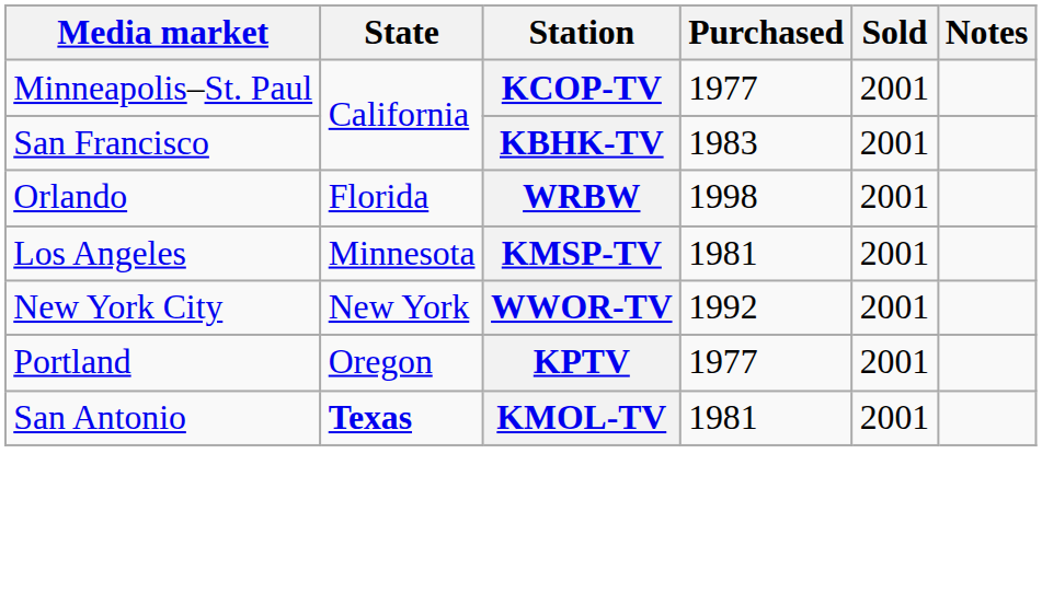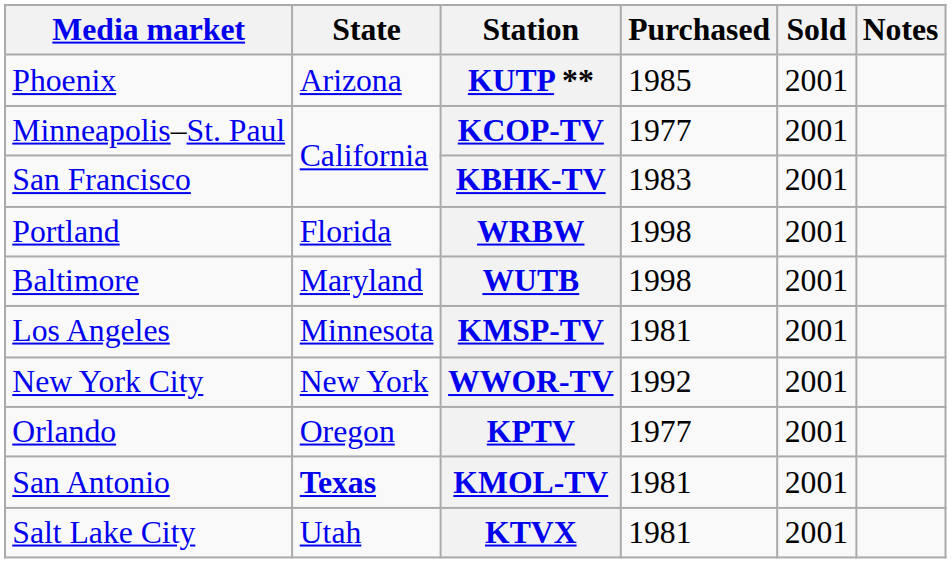+ row: Phoenix | Arizona | KUTP ** | 1985 | 2001
WRBW | Media market: Orlando -> Portland
+ row: Baltimore | Maryland | WUTB | 1998 | 2001
KPTV | Media market: Portland -> Orlando
+ row: Salt Lake City | Utah | KTVX | 1981 | 2001
